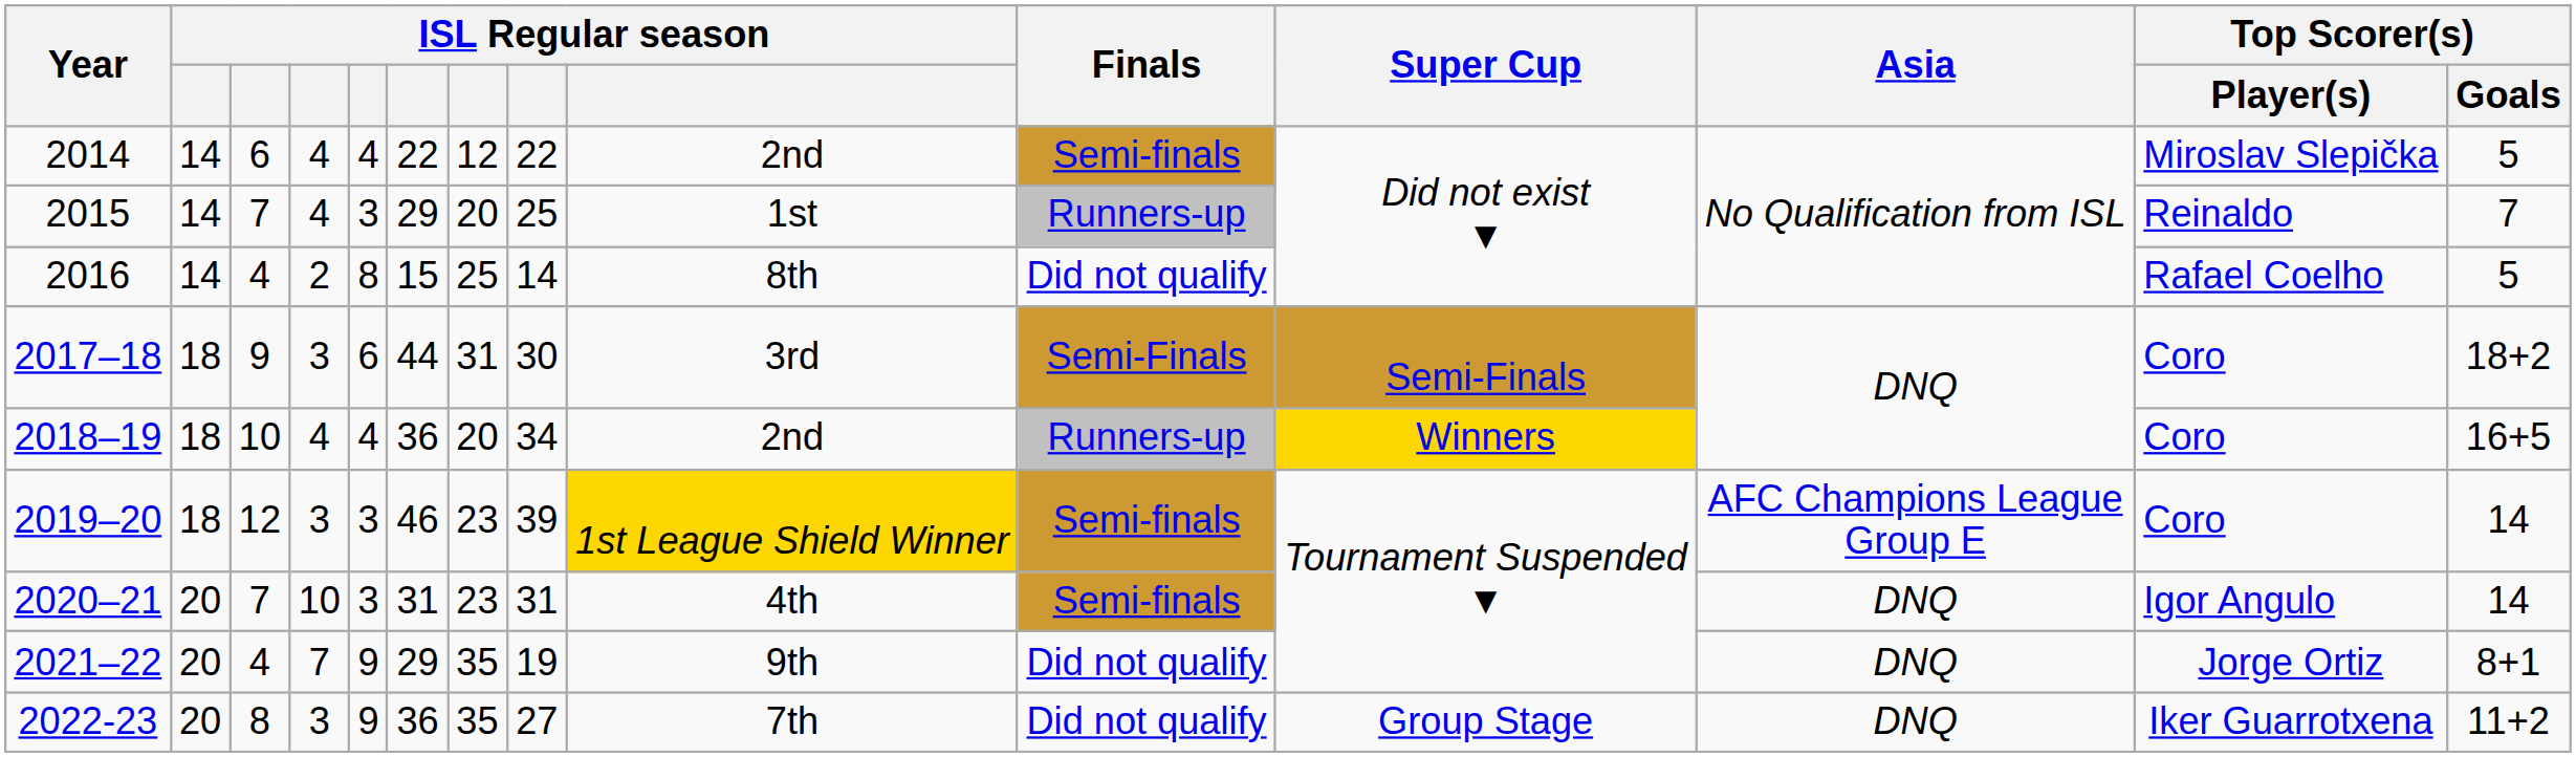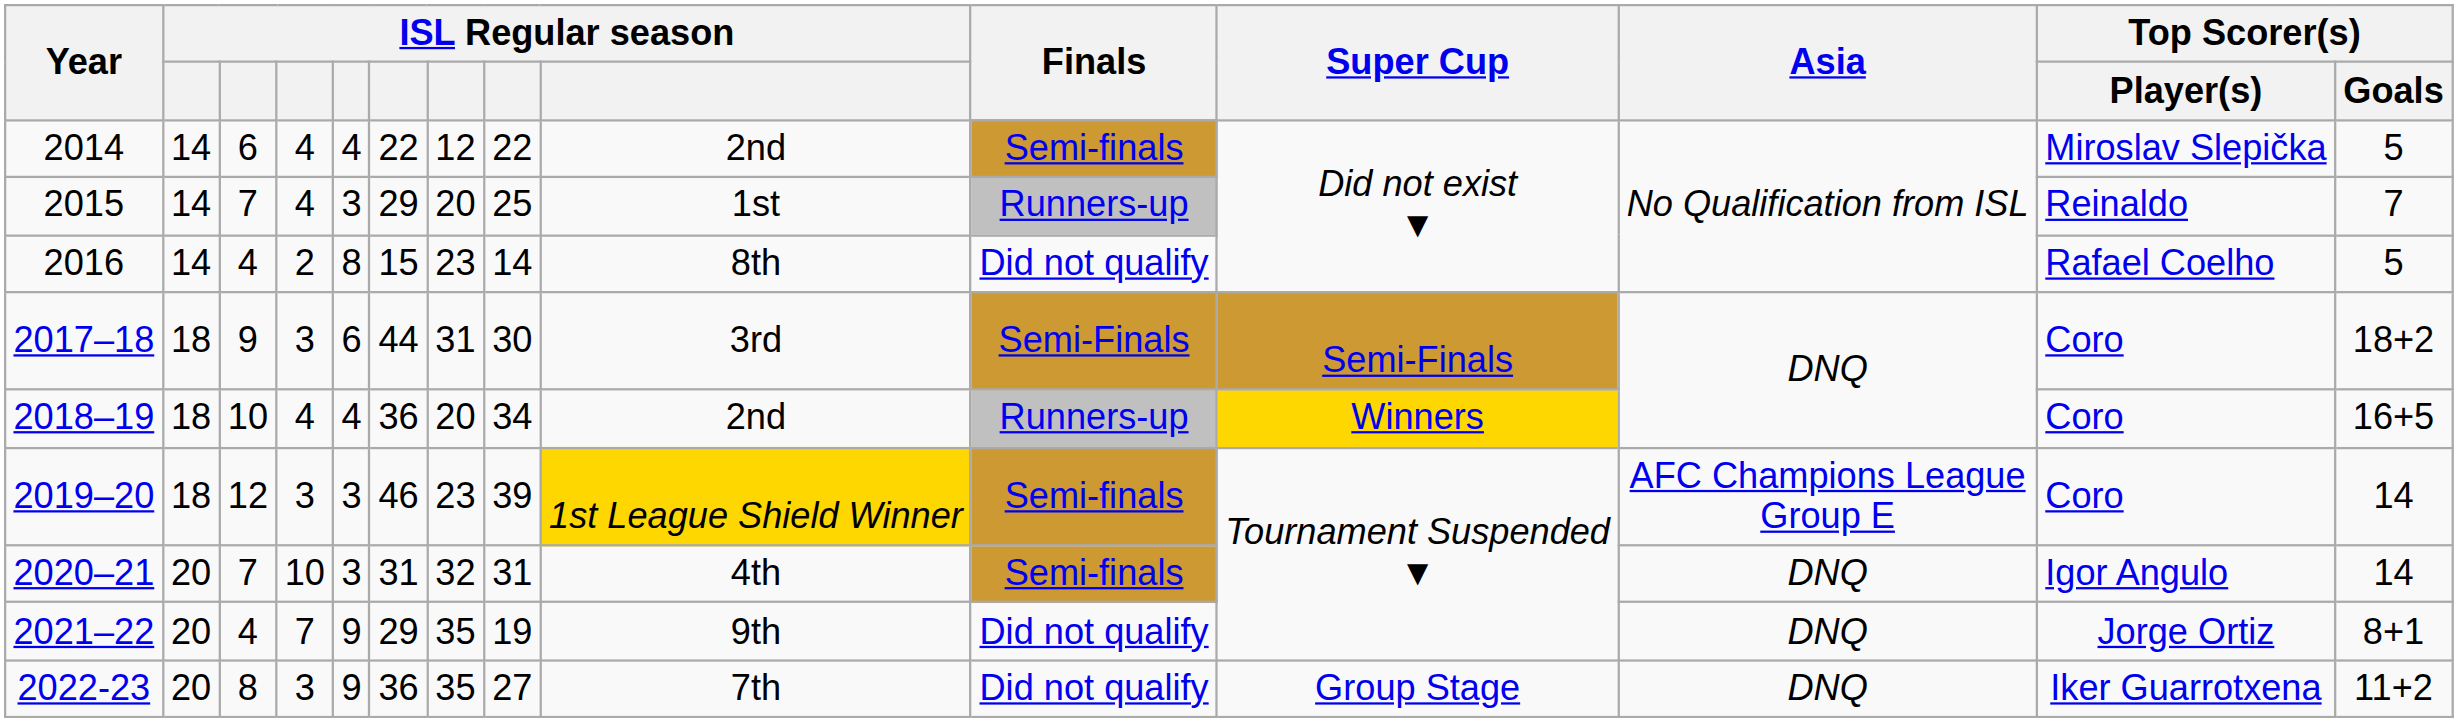2016 | column 7: 25 -> 23
2020–21 | column 7: 23 -> 32
